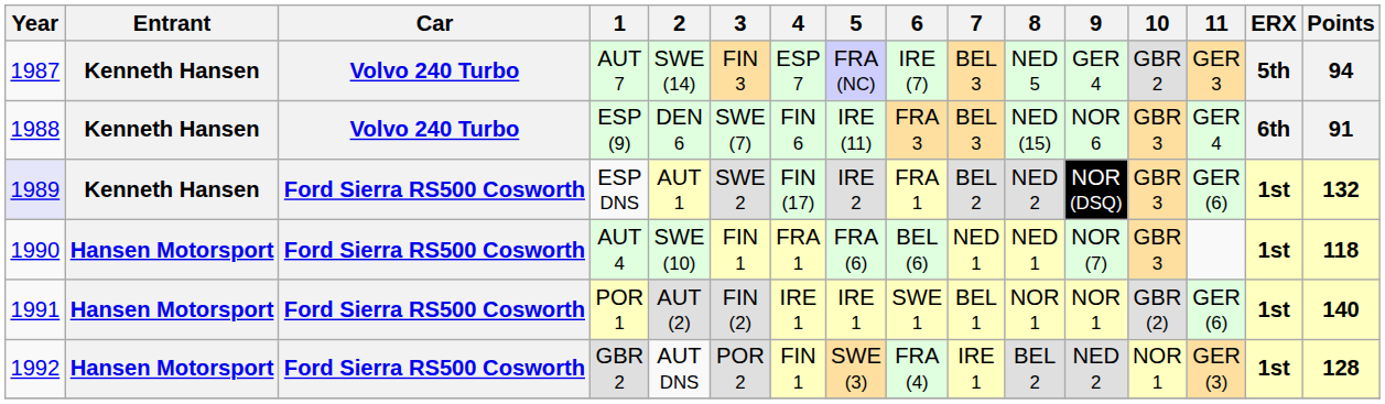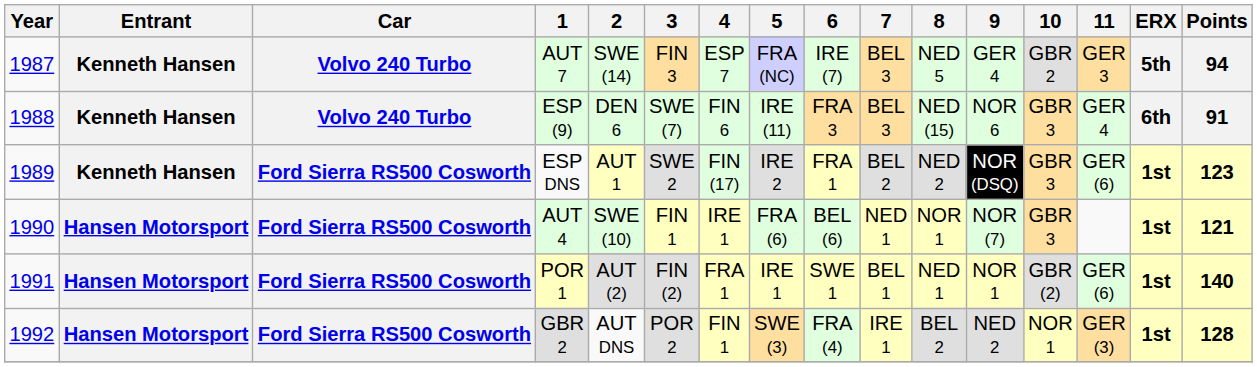ESP DNS | Year: lavender background -> no background
ESP DNS | Points: 132 -> 123
AUT 4 | 4: FRA 1 -> IRE 1
AUT 4 | 8: NED 1 -> NOR 1
AUT 4 | Points: 118 -> 121
POR 1 | 4: IRE 1 -> FRA 1
POR 1 | 8: NOR 1 -> NED 1
